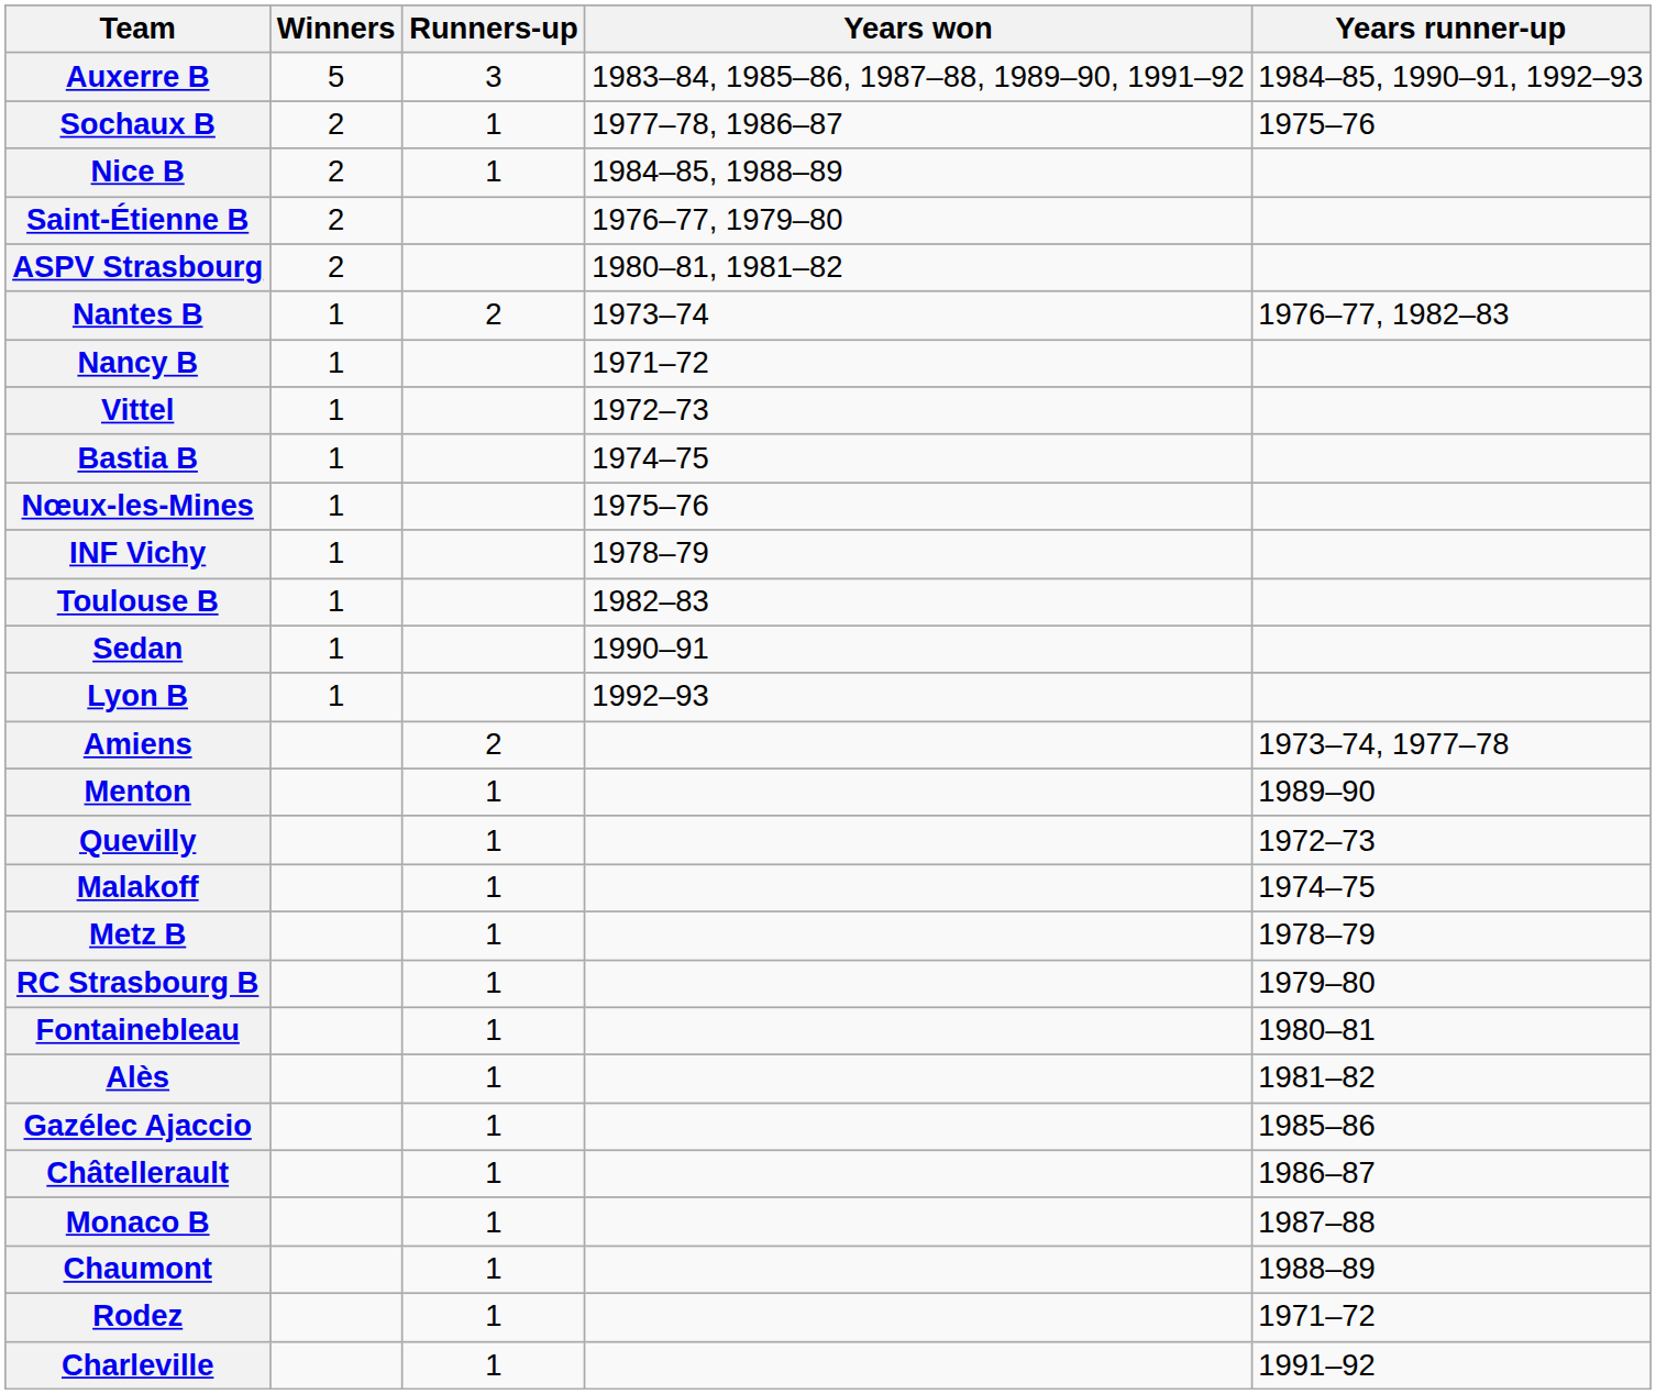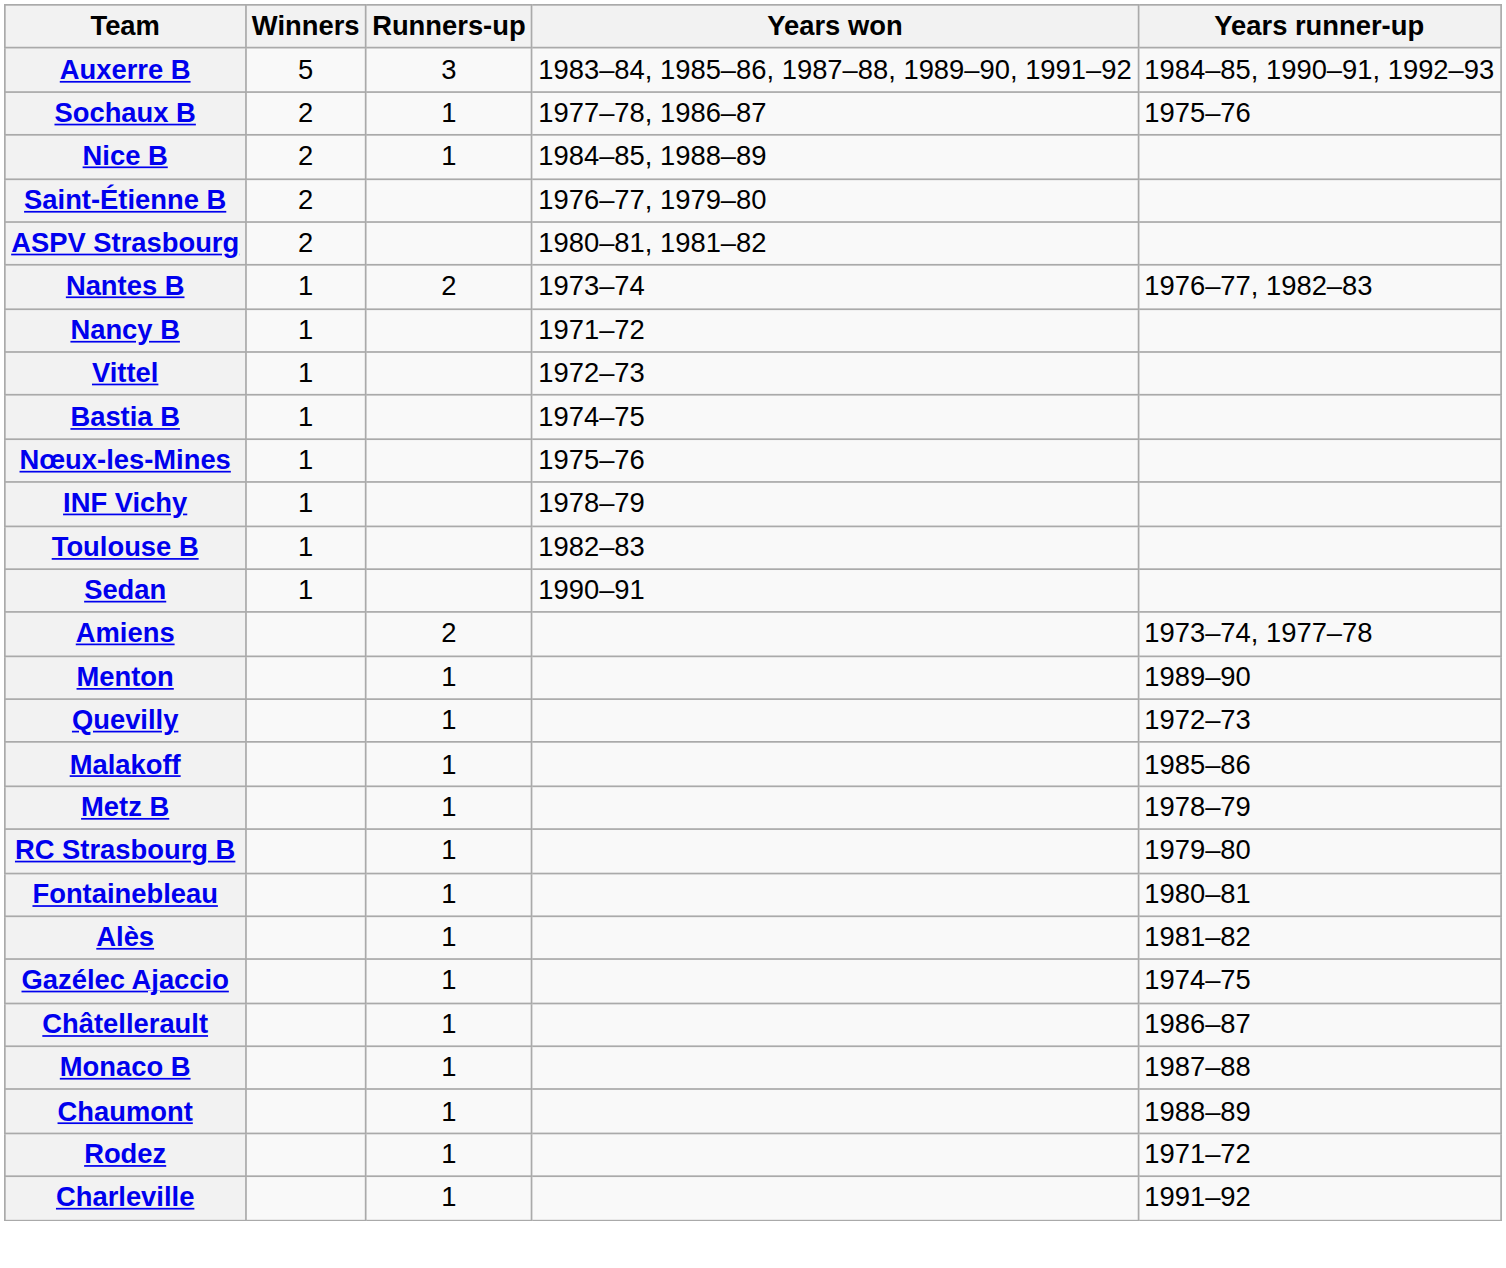- row: Lyon B | 1 | 1992–93
Malakoff | Years runner-up: 1974–75 -> 1985–86
Gazélec Ajaccio | Years runner-up: 1985–86 -> 1974–75
